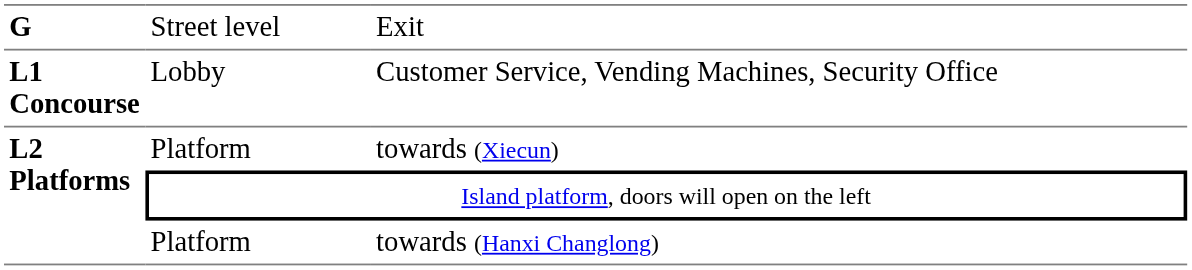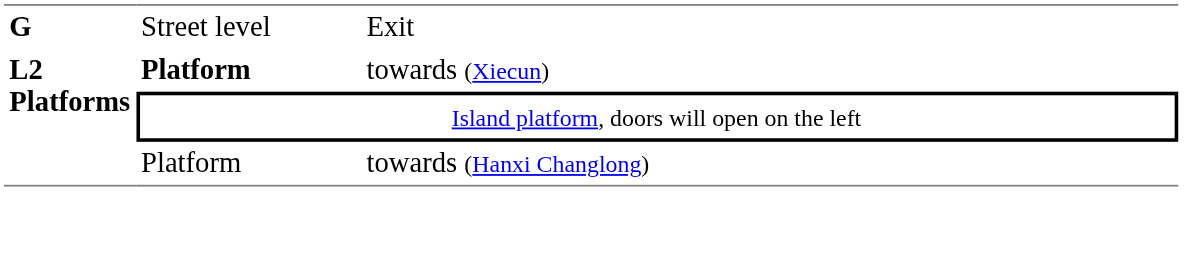- row: L1 Concourse | Lobby | Customer Service, Vending Machines, Security Office
towards (Xiecun) | column 2: normal -> bold
